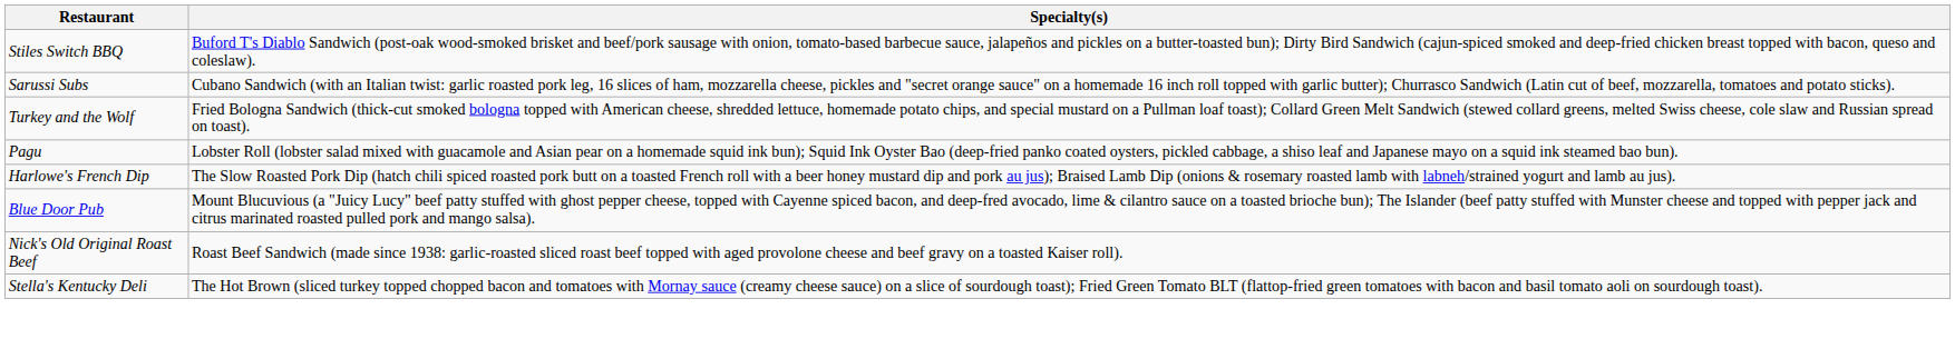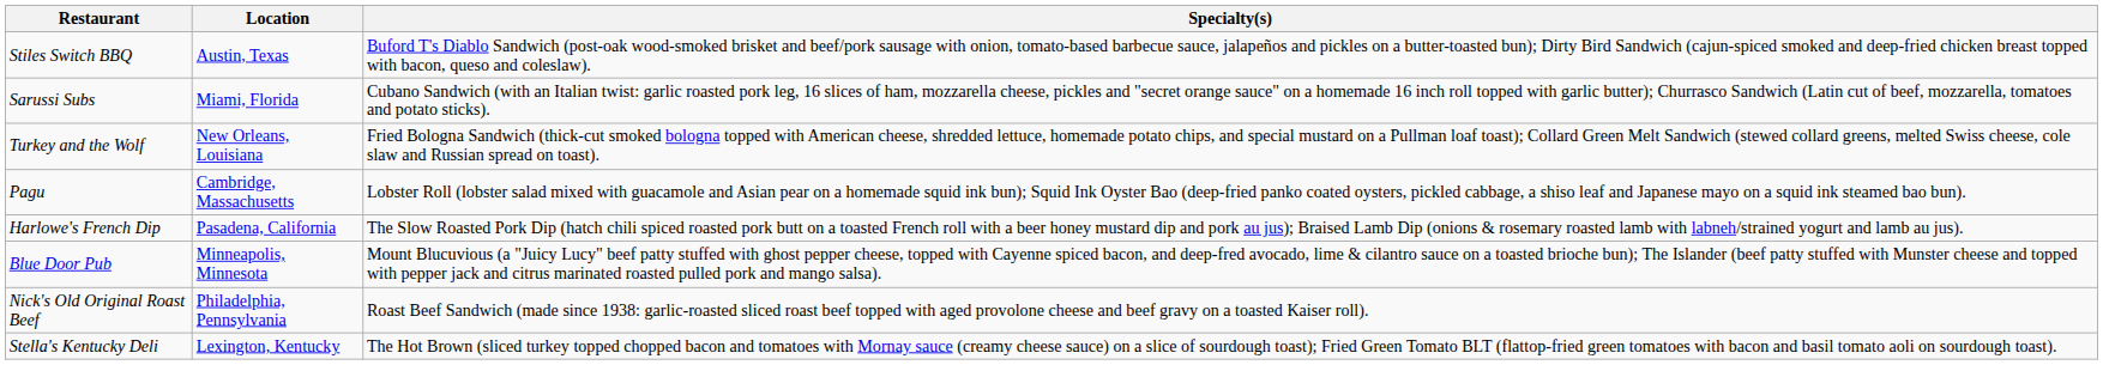+ column: Location | Austin, Texas | Miami, Florida | New Orleans, Louisiana | Cambridge, Massachusetts | Pasadena, California | Minneapolis, Minnesota | Philadelphia, Pennsylvania | Lexington, Kentucky
